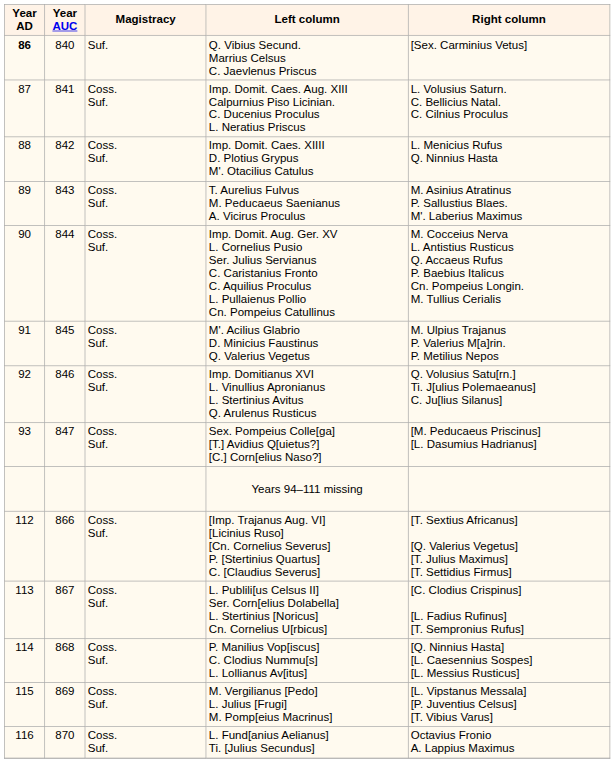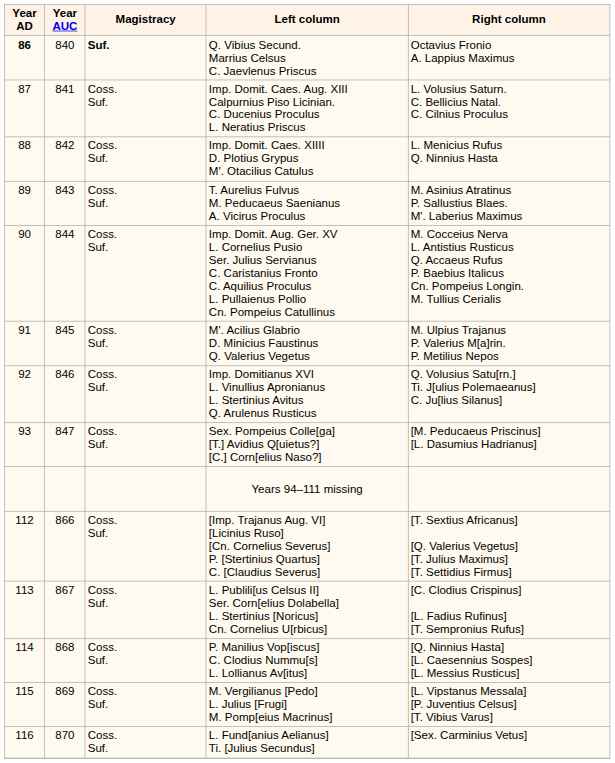Q. Vibius Secund. Marrius Celsus C. Jaevlenus Priscus | Magistracy: normal -> bold
Q. Vibius Secund. Marrius Celsus C. Jaevlenus Priscus | Right column: [Sex. Carminius Vetus] -> Octavius Fronio A. Lappius Maximus
L. Fund[anius Aelianus] Ti. [Julius Secundus] | Right column: Octavius Fronio A. Lappius Maximus -> [Sex. Carminius Vetus]
